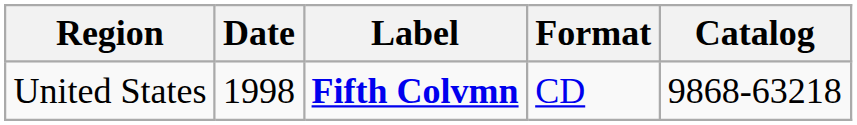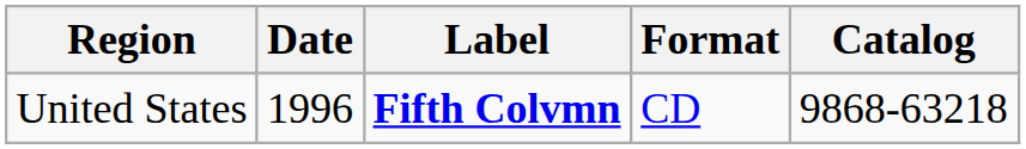United States | Date: 1998 -> 1996
